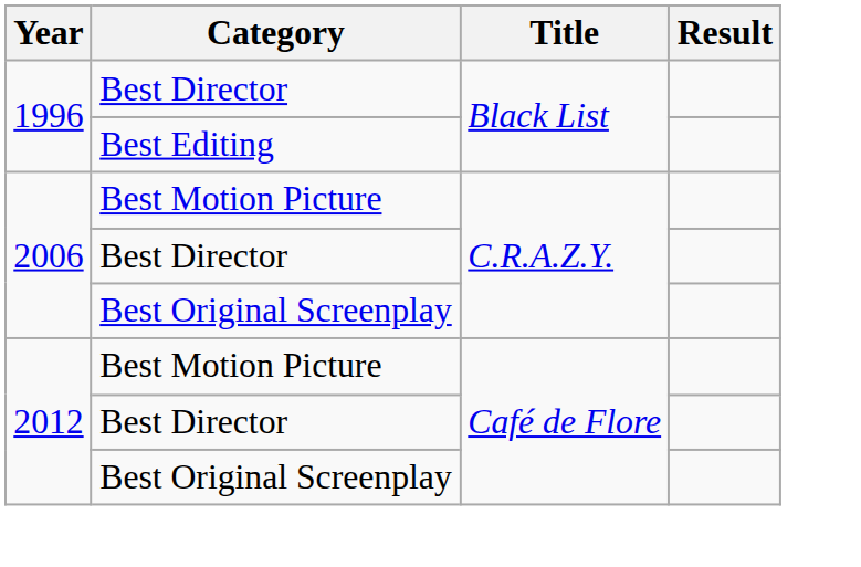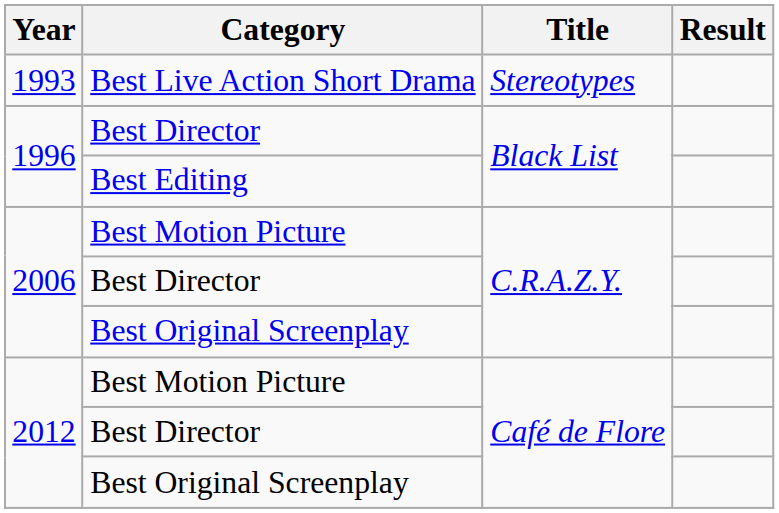+ row: 1993 | Best Live Action Short Drama | Stereotypes
